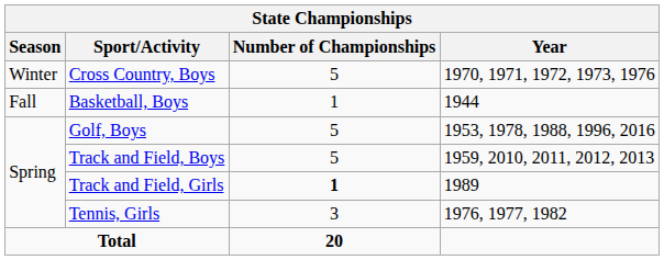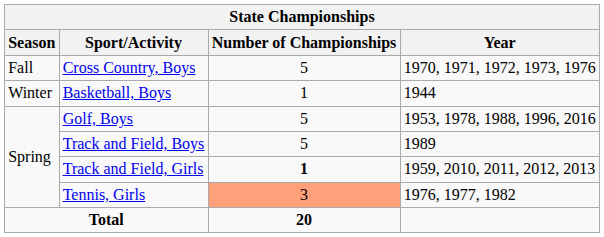Cross Country, Boys | Season: Winter -> Fall
Basketball, Boys | Season: Fall -> Winter
Track and Field, Boys | Year: 1959, 2010, 2011, 2012, 2013 -> 1989
Track and Field, Girls | Year: 1989 -> 1959, 2010, 2011, 2012, 2013
Tennis, Girls | Number of Championships: no background -> lightsalmon background
